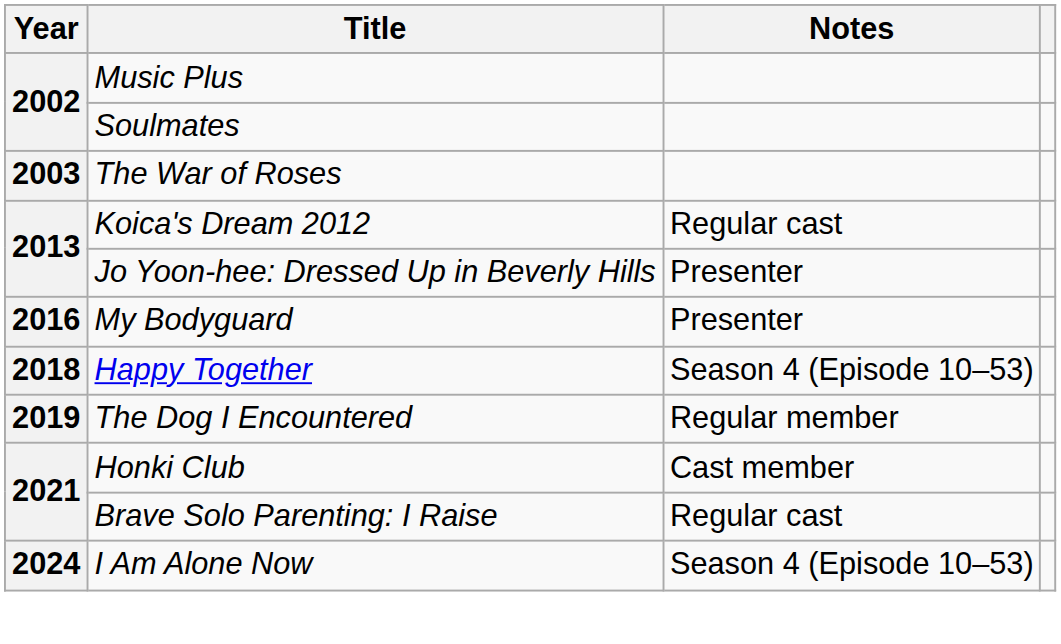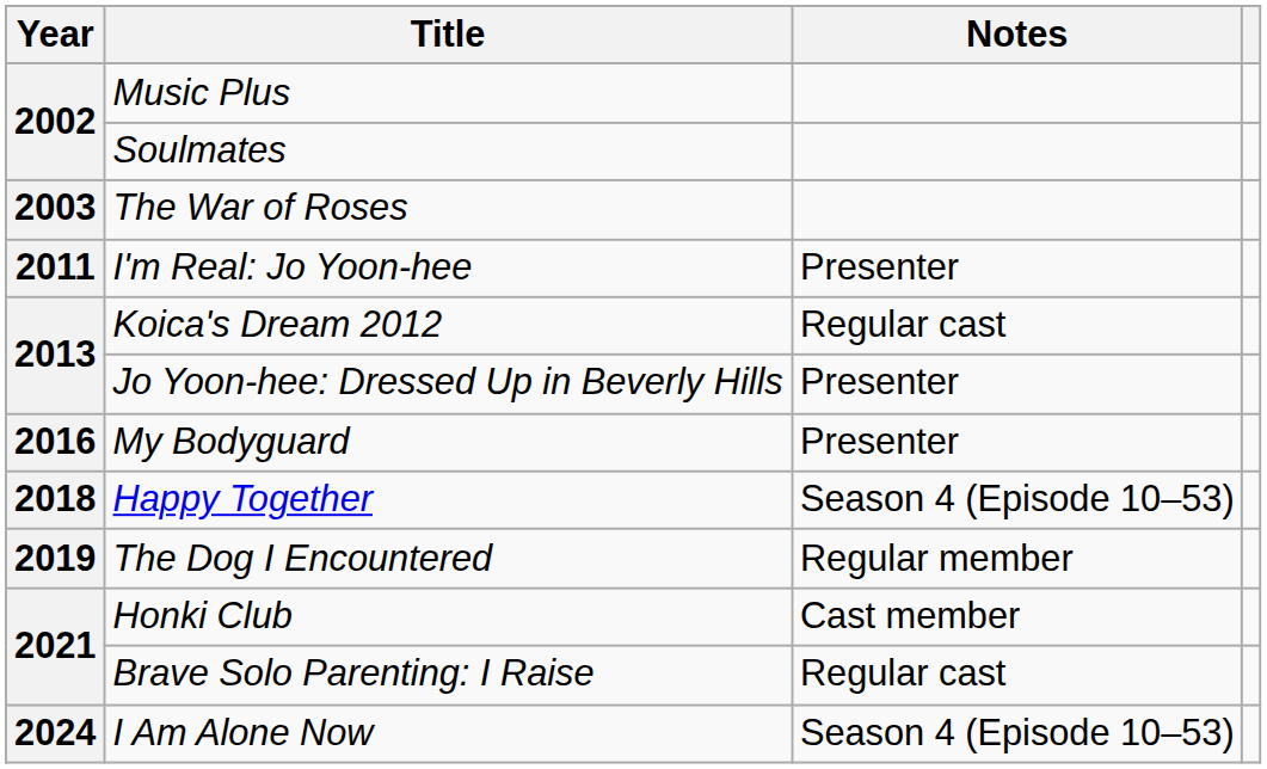+ row: 2011 | I'm Real: Jo Yoon-hee | Presenter
